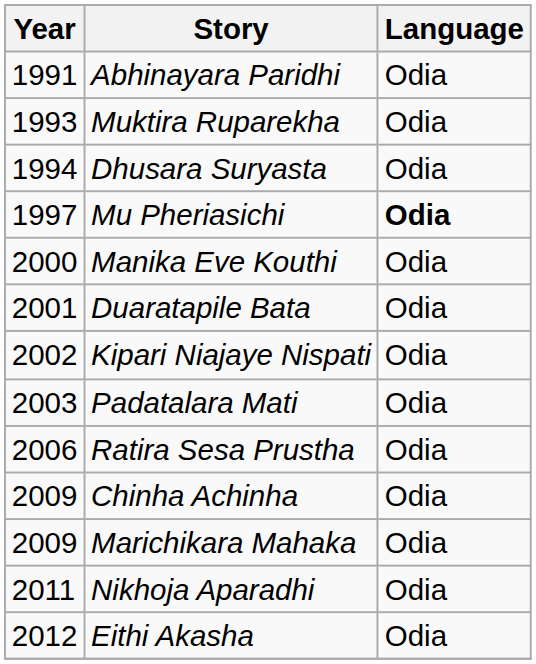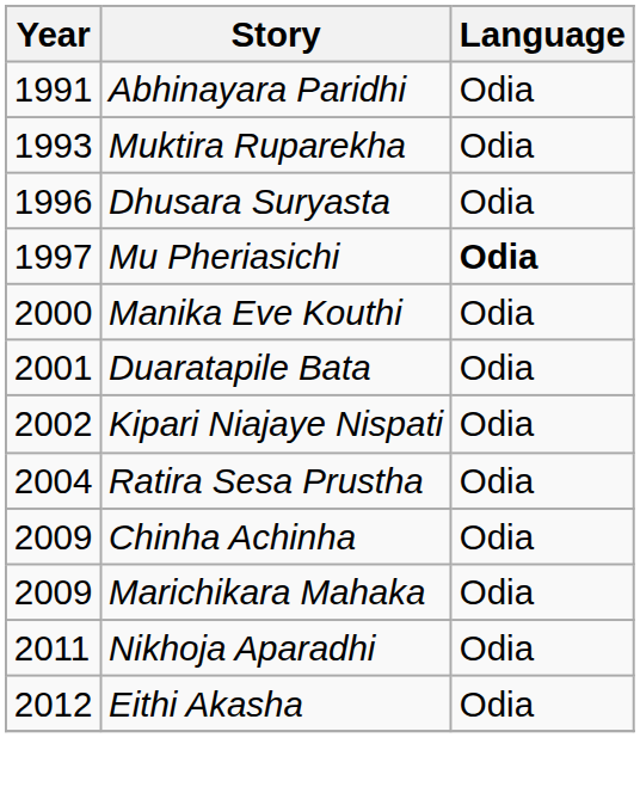Dhusara Suryasta | Year: 1994 -> 1996
- row: 2003 | Padatalara Mati | Odia
Ratira Sesa Prustha | Year: 2006 -> 2004
